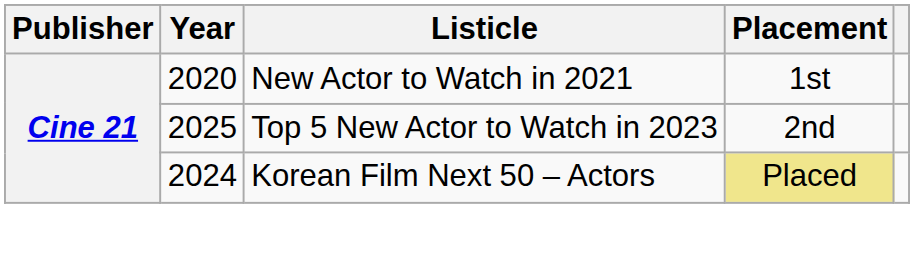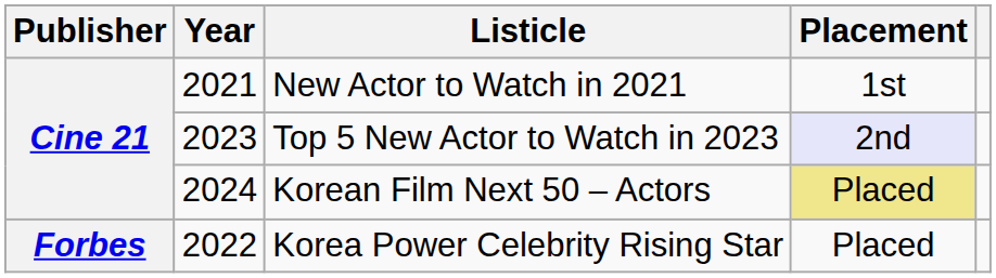New Actor to Watch in 2021 | Year: 2020 -> 2021
Top 5 New Actor to Watch in 2023 | Year: 2025 -> 2023
Top 5 New Actor to Watch in 2023 | Placement: no background -> lavender background
+ row: Forbes | 2022 | Korea Power Celebrity Rising Star | Placed
